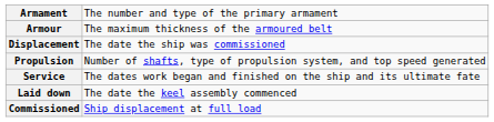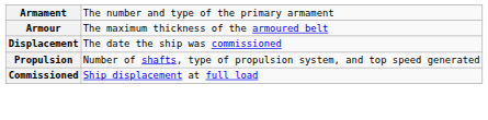- row: Service | The dates work began and finished on the ship and its ultimate fate
- row: Laid down | The date the keel assembly commenced
